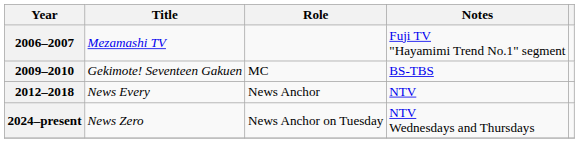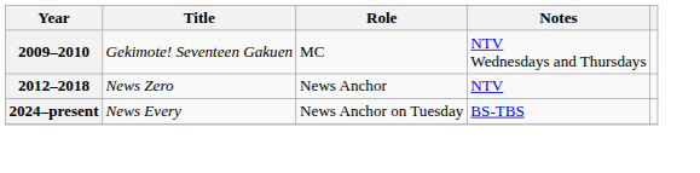- row: 2006–2007 | Mezamashi TV | Fuji TV "Hayamimi Trend No.1" segment
2009–2010 | Notes: BS-TBS -> NTV Wednesdays and Thursdays
2012–2018 | Title: News Every -> News Zero
2024–present | Title: News Zero -> News Every
2024–present | Notes: NTV Wednesdays and Thursdays -> BS-TBS
